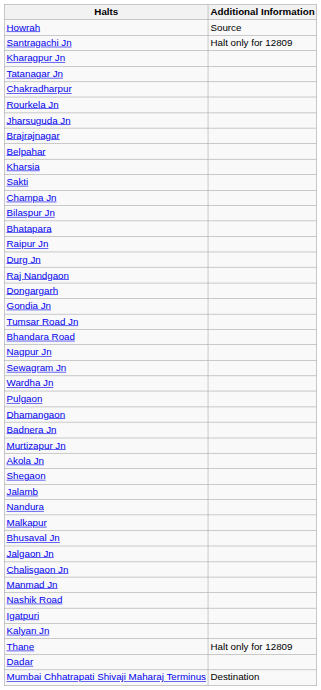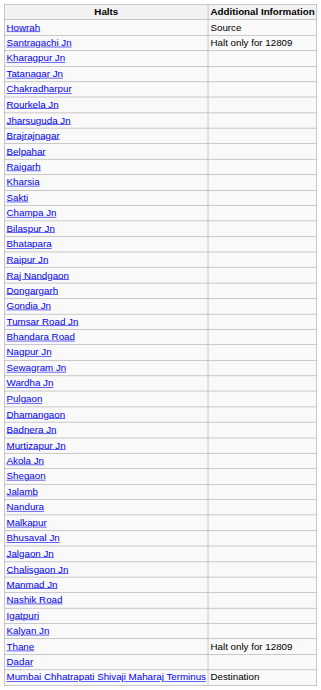+ row: Raigarh
- row: Durg Jn
